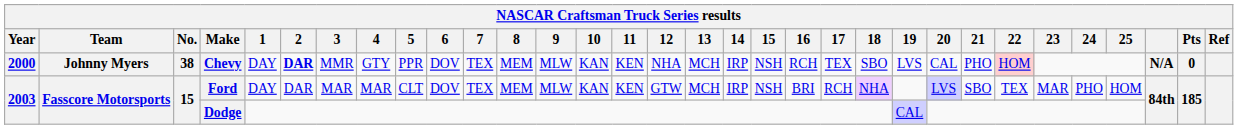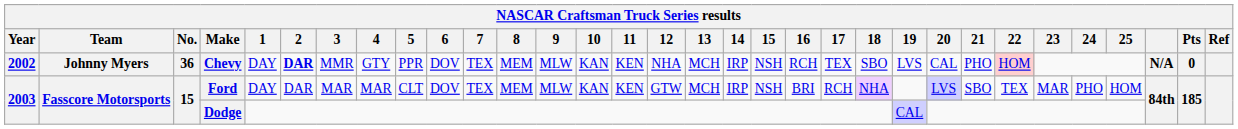Chevy | Year: 2000 -> 2002
Chevy | No.: 38 -> 36
